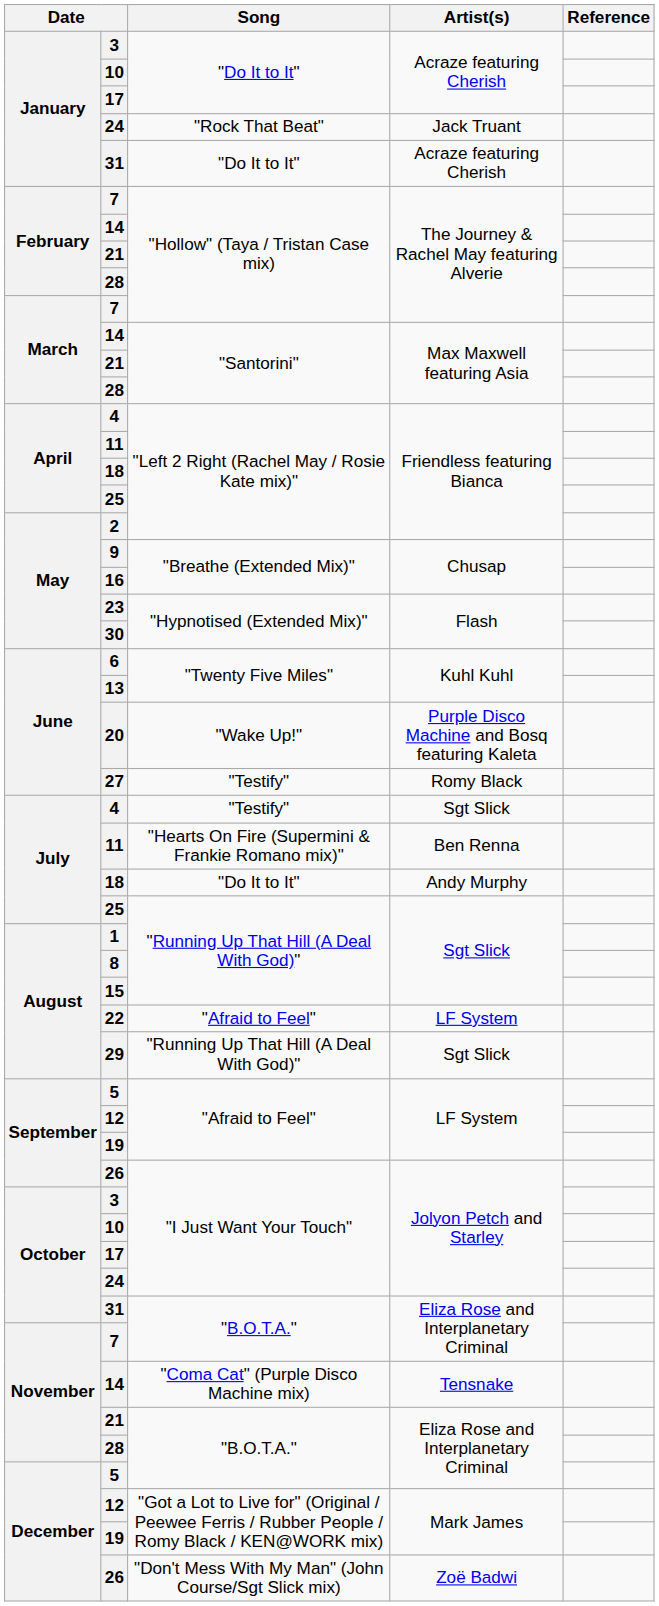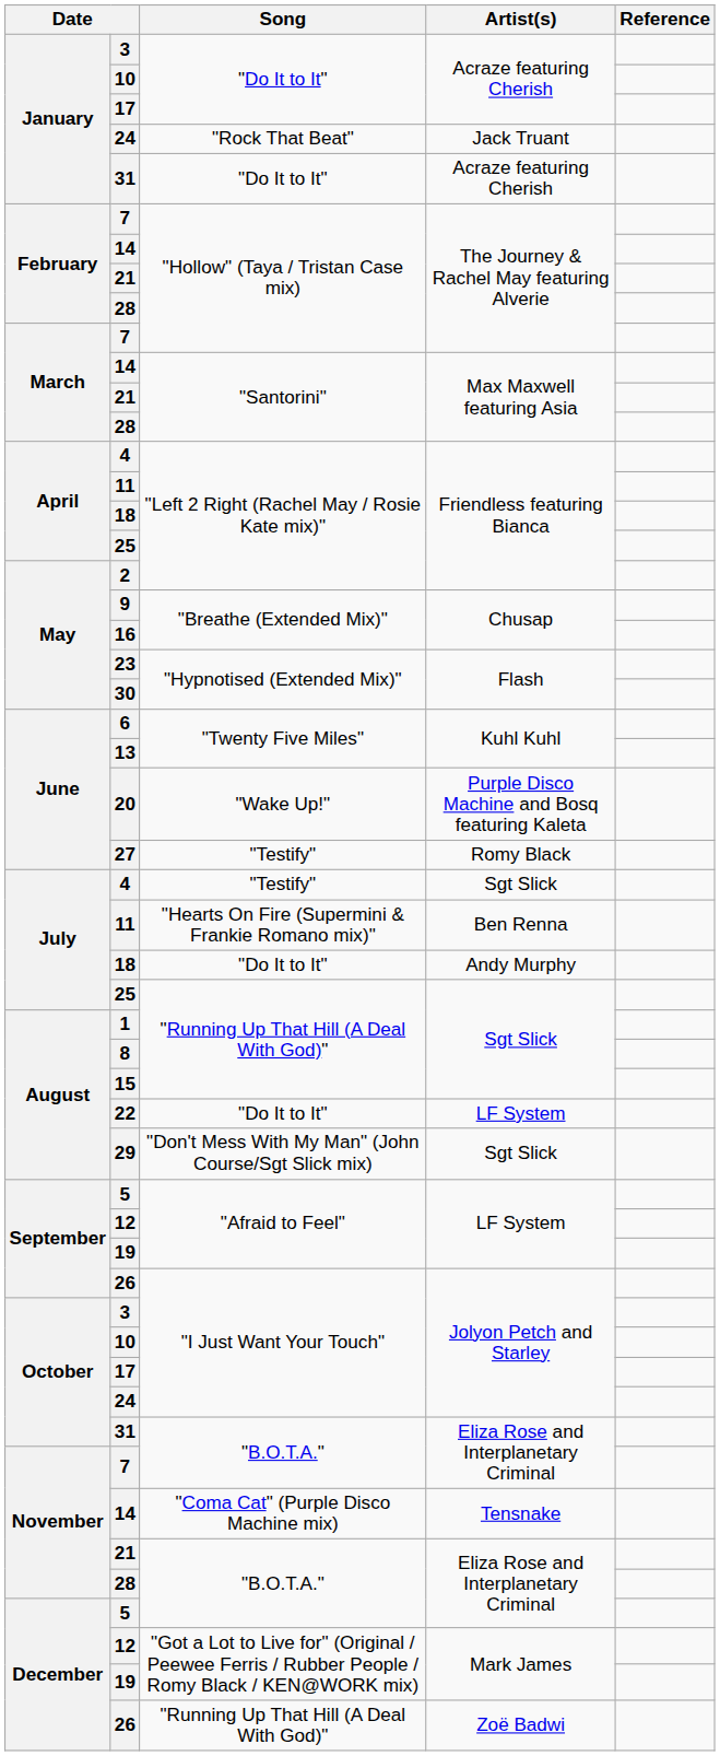22 | Song: "Afraid to Feel" -> "Do It to It"
29 | Song: "Running Up That Hill (A Deal With God)" -> "Don't Mess With My Man" (John Course/Sgt Slick mix)
December / 26 | Song: "Don't Mess With My Man" (John Course/Sgt Slick mix) -> "Running Up That Hill (A Deal With God)"
